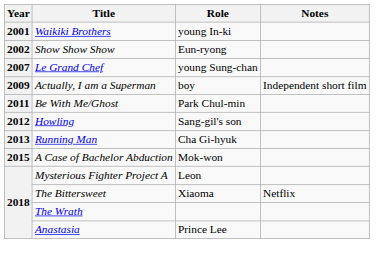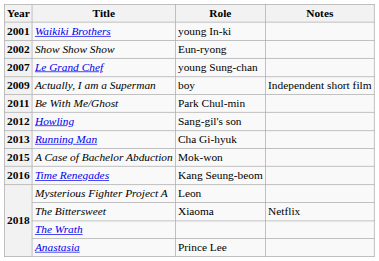+ row: 2016 | Time Renegades | Kang Seung-beom
